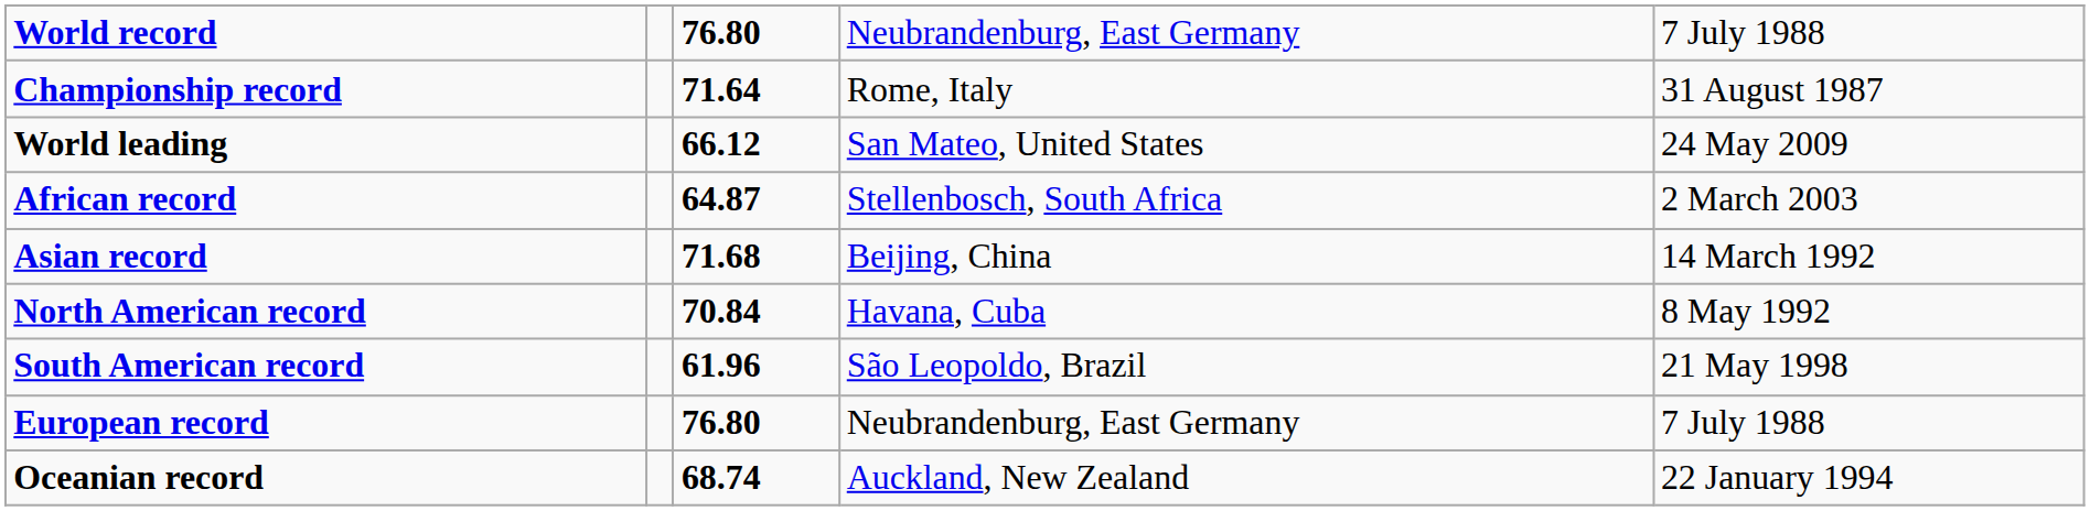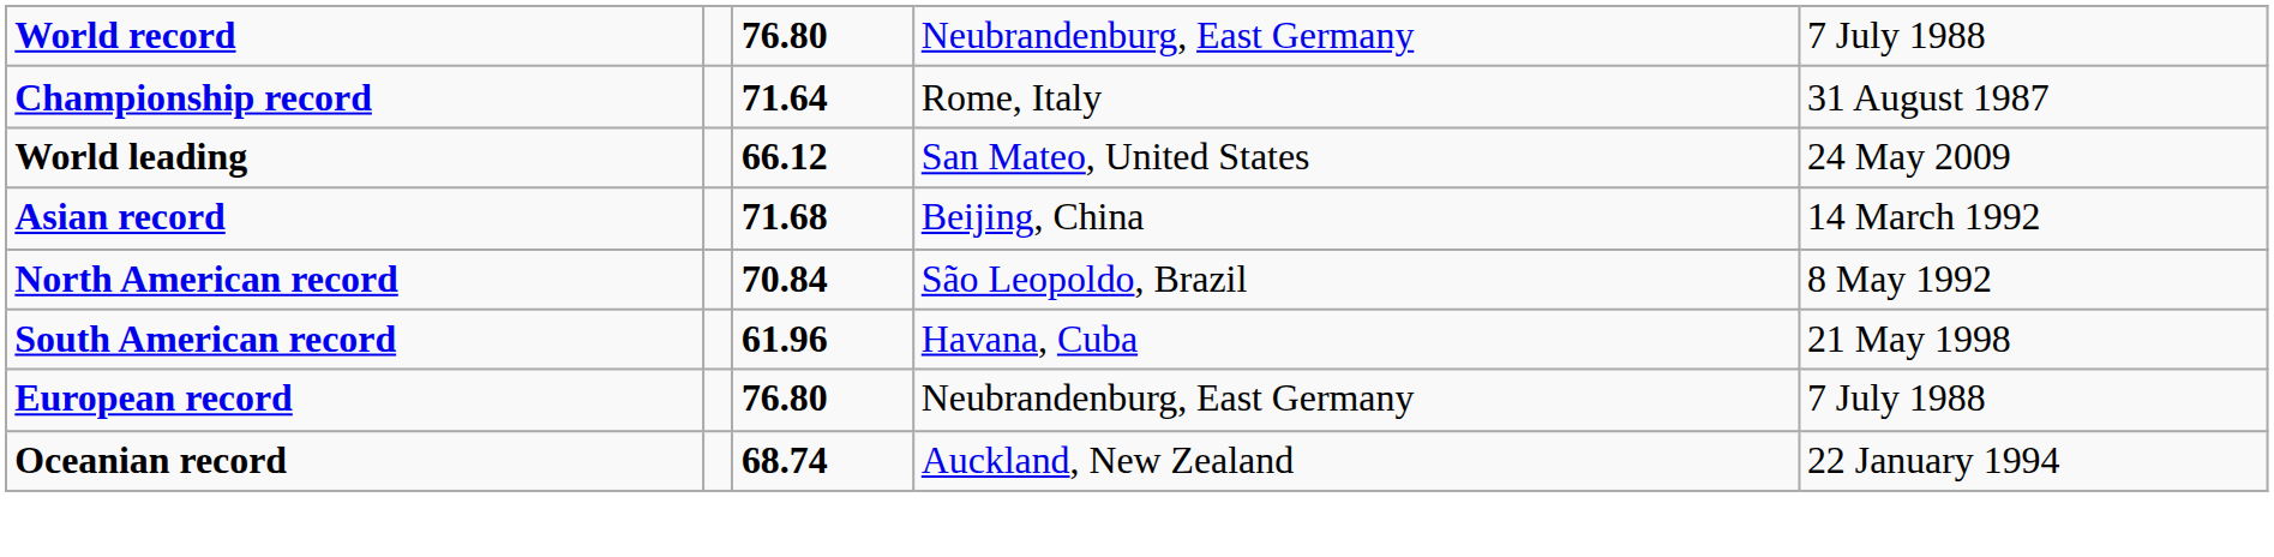- row: African record | 64.87 | Stellenbosch, South Africa | 2 March 2003
North American record | column 4: Havana, Cuba -> São Leopoldo, Brazil
South American record | column 4: São Leopoldo, Brazil -> Havana, Cuba
